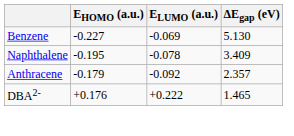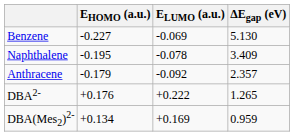DBA2- | ΔEgap (eV): 1.465 -> 1.265
+ row: DBA(Mes2)2- | +0.134 | +0.169 | 0.959
